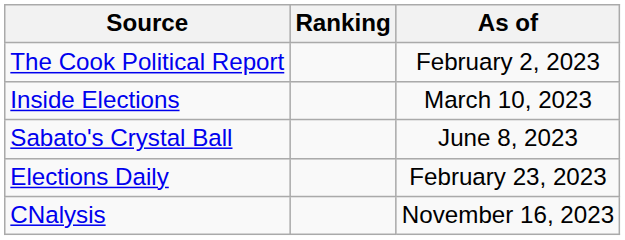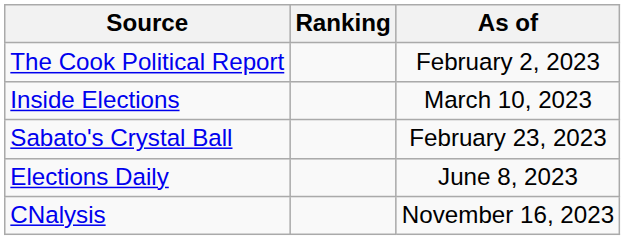Sabato's Crystal Ball | As of: June 8, 2023 -> February 23, 2023
Elections Daily | As of: February 23, 2023 -> June 8, 2023
